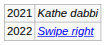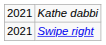Swipe right | column 1: 2022 -> 2021
